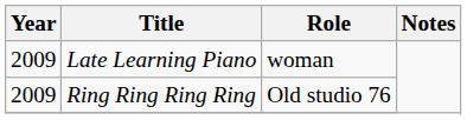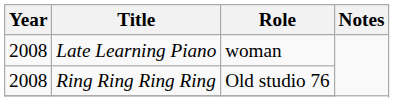Late Learning Piano | Year: 2009 -> 2008
Ring Ring Ring Ring | Year: 2009 -> 2008
